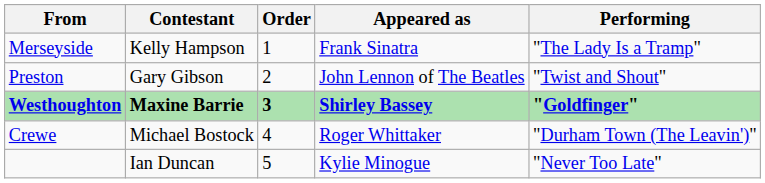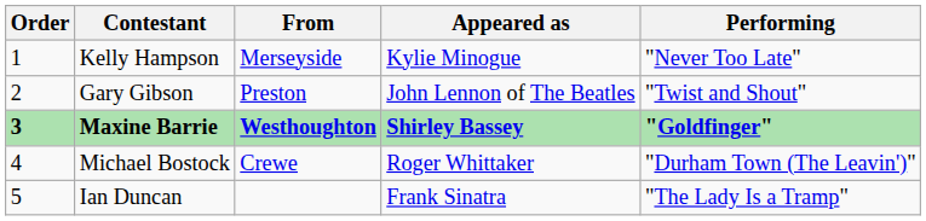columns swapped: Order <-> From
Kelly Hampson | Appeared as: Frank Sinatra -> Kylie Minogue
Kelly Hampson | Performing: "The Lady Is a Tramp" -> "Never Too Late"
Ian Duncan | Appeared as: Kylie Minogue -> Frank Sinatra
Ian Duncan | Performing: "Never Too Late" -> "The Lady Is a Tramp"
